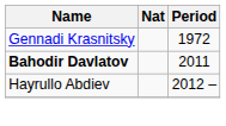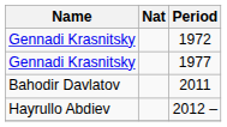+ row: Gennadi Krasnitsky | 1977
2011 | Name: bold -> normal
